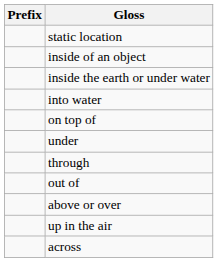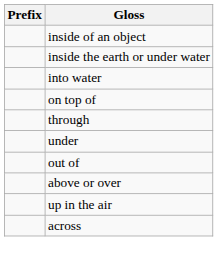- row: static location
rows swapped: under <-> through
